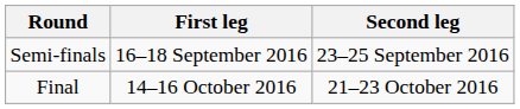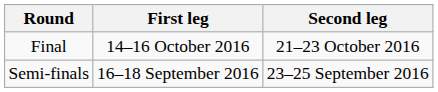rows swapped: Semi-finals <-> Final
